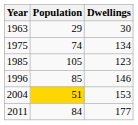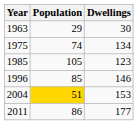2011 | Population: 84 -> 86
